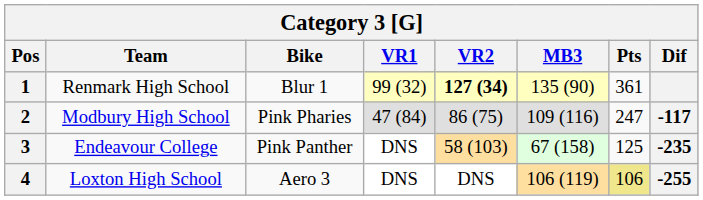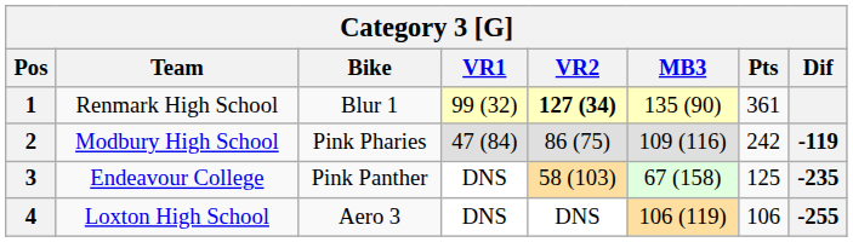2 | Pts: 247 -> 242
2 | Dif: -117 -> -119
4 | Pts: khaki background -> no background
